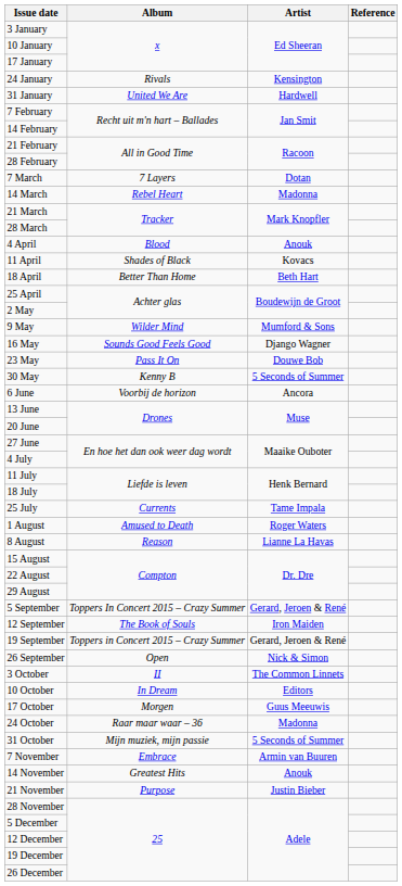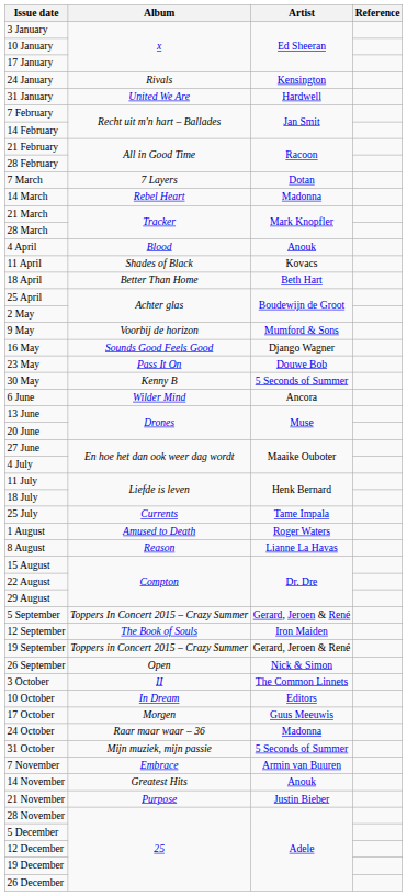9 May | Album: Wilder Mind -> Voorbij de horizon
6 June | Album: Voorbij de horizon -> Wilder Mind
